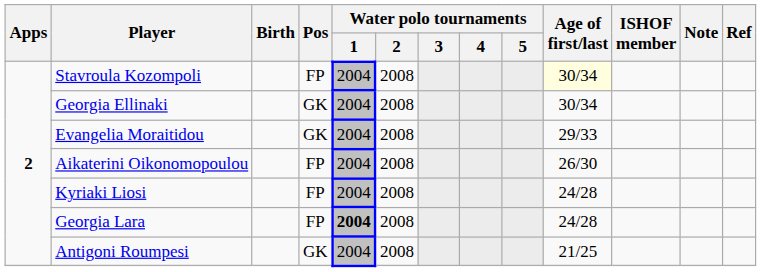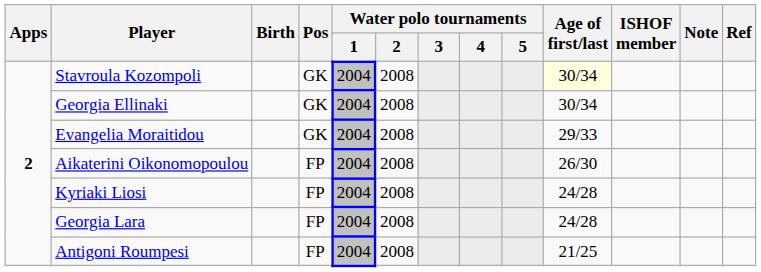Stavroula Kozompoli | Pos: FP -> GK
Georgia Lara | Water polo tournaments / 1: bold -> normal
Antigoni Roumpesi | Pos: GK -> FP
